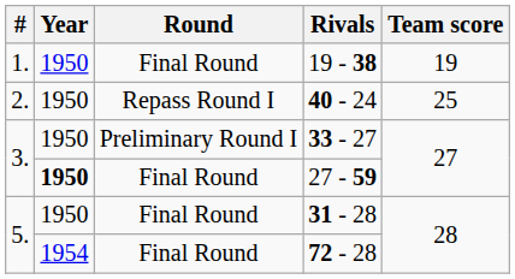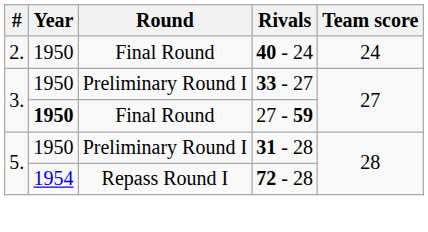- row: 1. | 1950 | Final Round | 19 - 38 | 19
40 - 24 | Round: Repass Round I -> Final Round
40 - 24 | Team score: 25 -> 24
31 - 28 | Round: Final Round -> Preliminary Round I
72 - 28 | Round: Final Round -> Repass Round I
